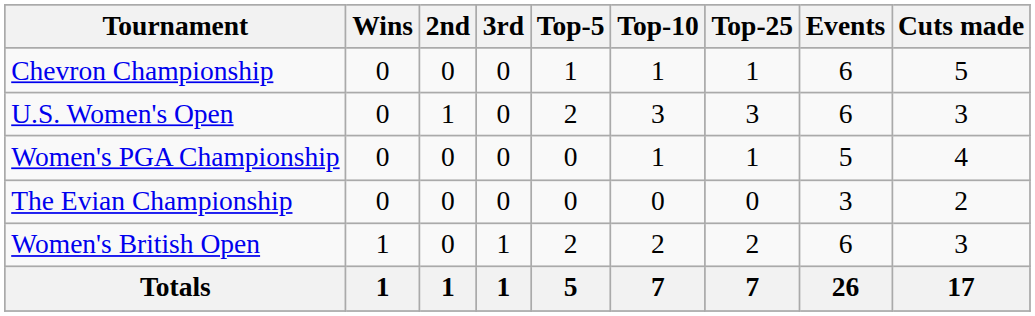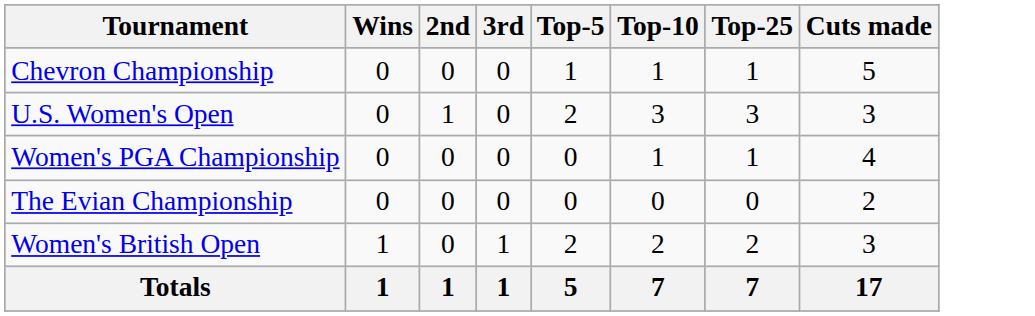- column: Events | 6 | 6 | 5 | 3 | 6 | 26
